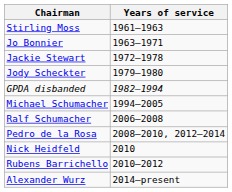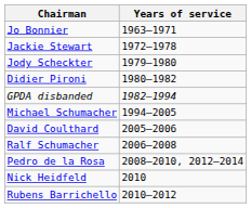- row: Stirling Moss | 1961–1963
+ row: Didier Pironi | 1980–1982
+ row: David Coulthard | 2005–2006
- row: Alexander Wurz | 2014–present
